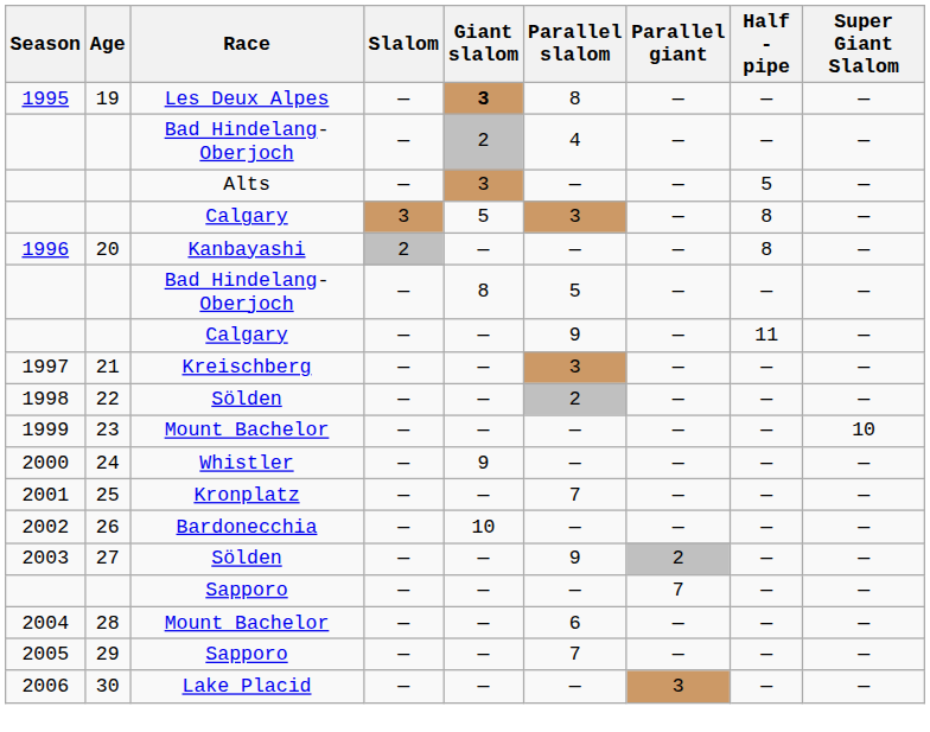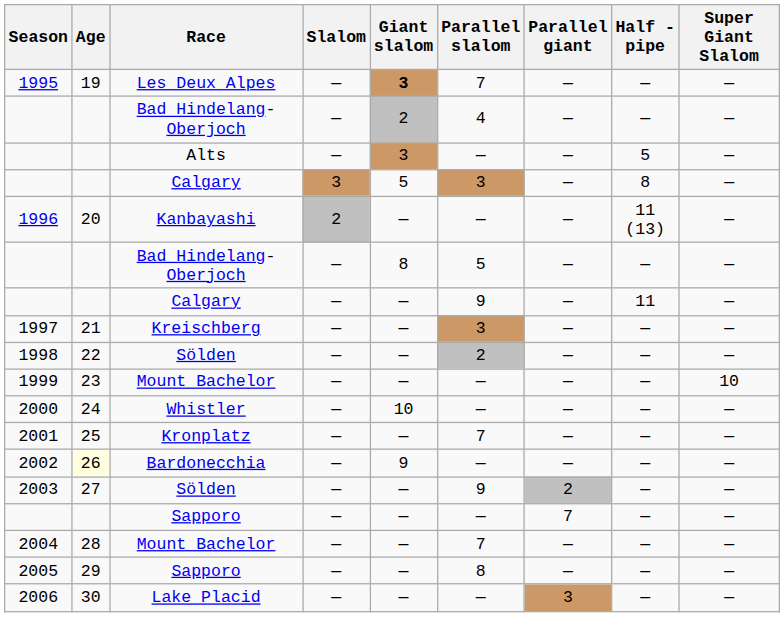1995 | Parallel slalom: 8 -> 7
1996 | Half - pipe: 8 -> 11 (13)
2000 | Giant slalom: 9 -> 10
2002 | Age: no background -> lightyellow background
2002 | Giant slalom: 10 -> 9
2004 | Parallel slalom: 6 -> 7
2005 | Parallel slalom: 7 -> 8
